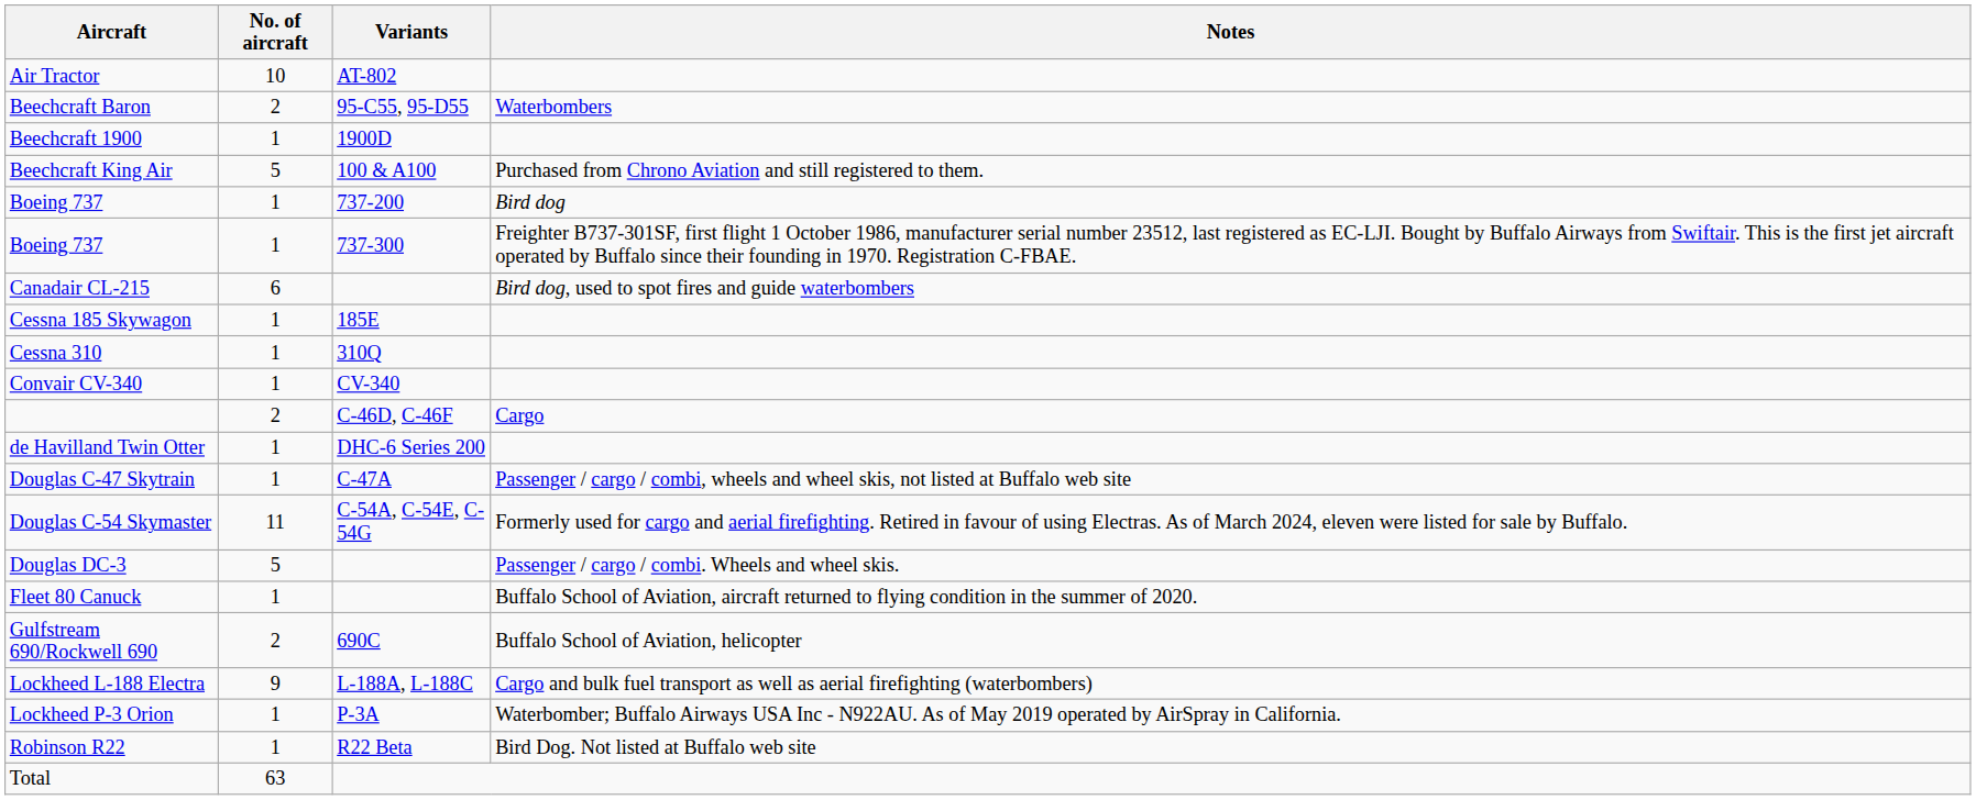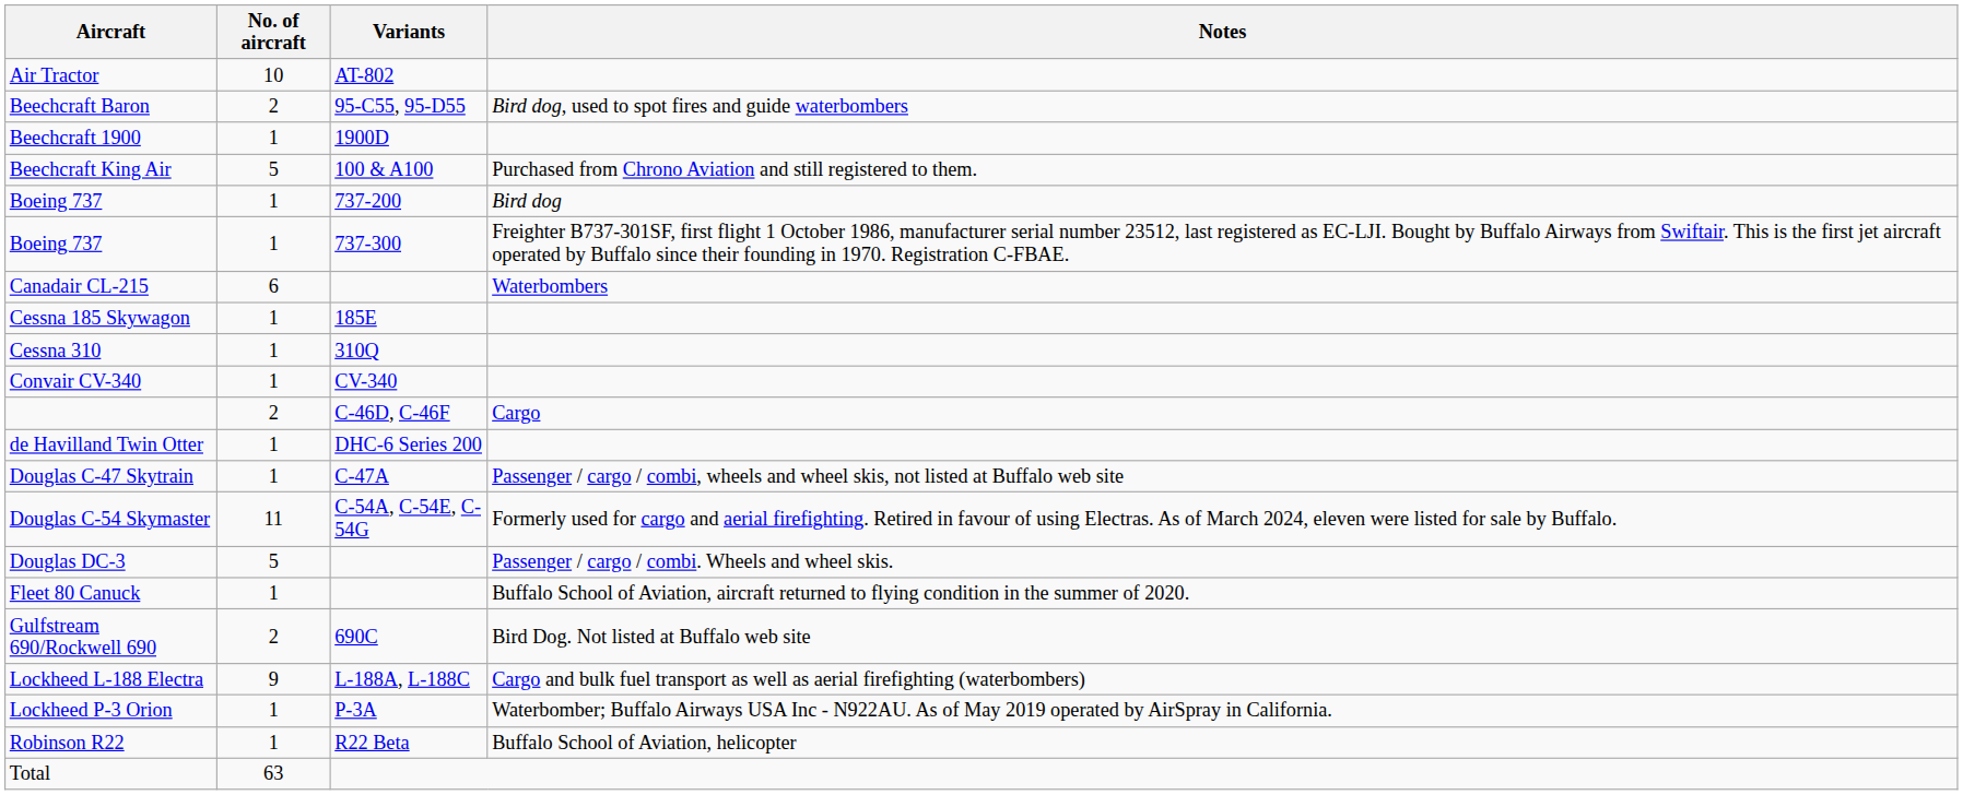Beechcraft Baron | Notes: Waterbombers -> Bird dog, used to spot fires and guide waterbombers
Canadair CL-215 | Notes: Bird dog, used to spot fires and guide waterbombers -> Waterbombers
Gulfstream 690/Rockwell 690 | Notes: Buffalo School of Aviation, helicopter -> Bird Dog. Not listed at Buffalo web site
Robinson R22 | Notes: Bird Dog. Not listed at Buffalo web site -> Buffalo School of Aviation, helicopter
